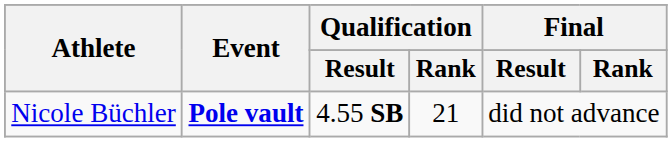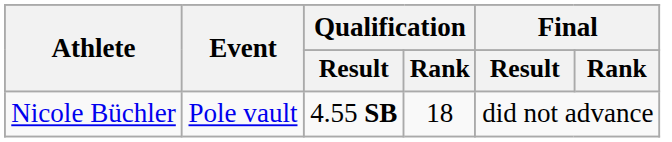Nicole Büchler | Event: bold -> normal
Nicole Büchler | Qualification / Rank: 21 -> 18
